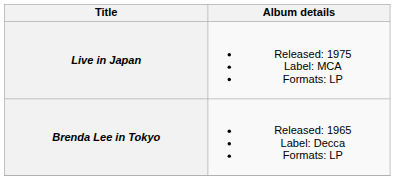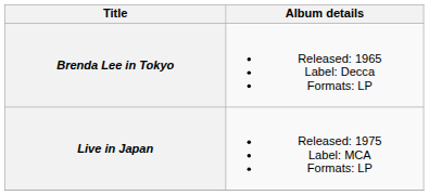rows swapped: Brenda Lee in Tokyo <-> Live in Japan
